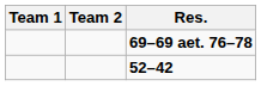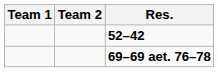rows swapped: 52–42 <-> 69–69 aet. 76–78
